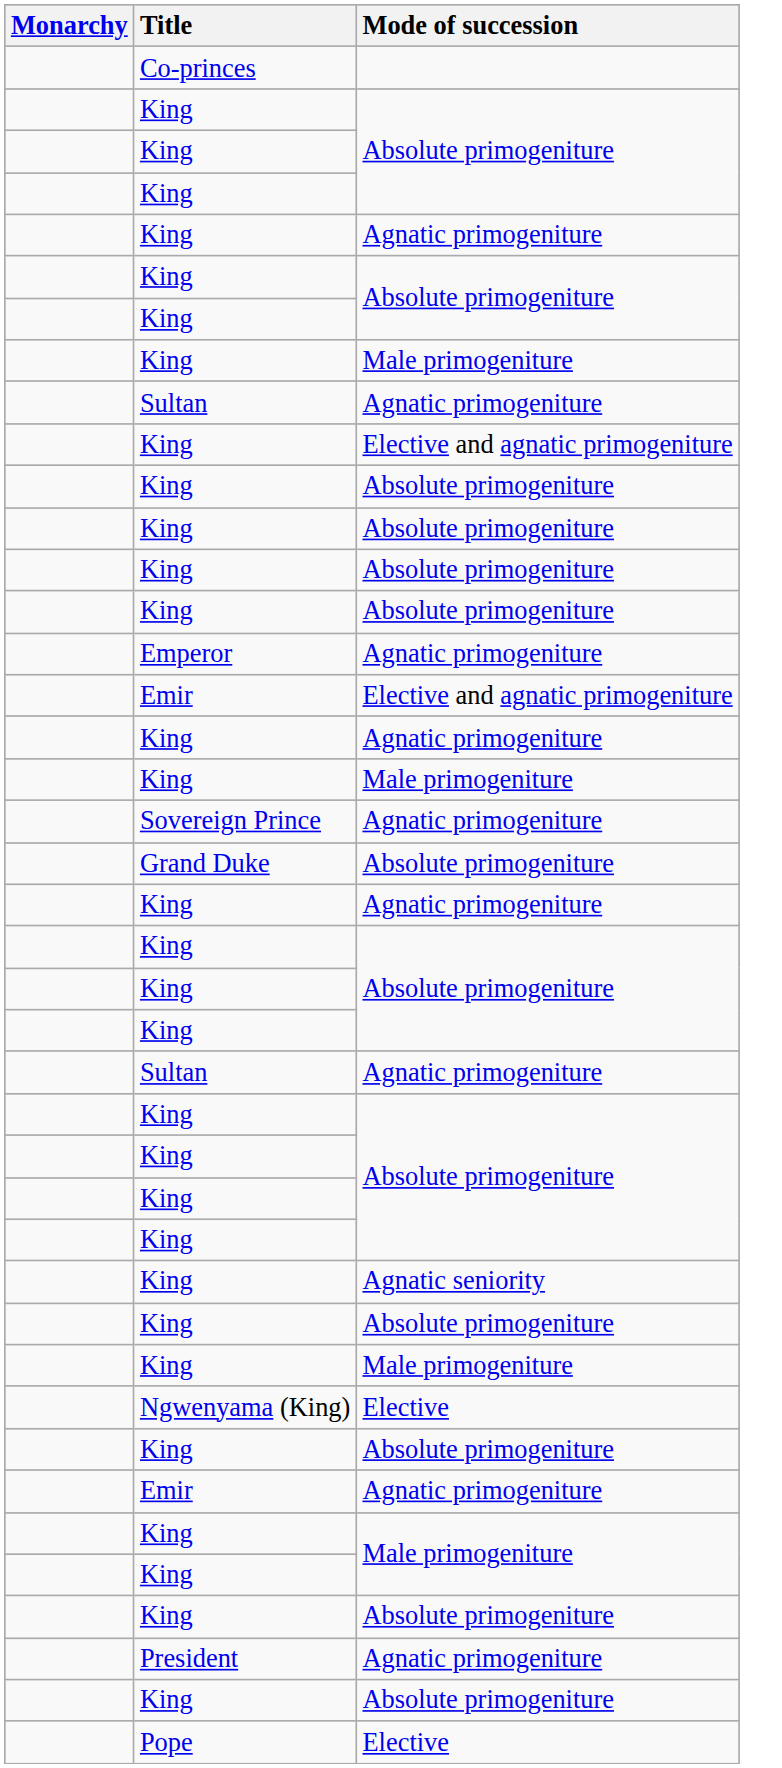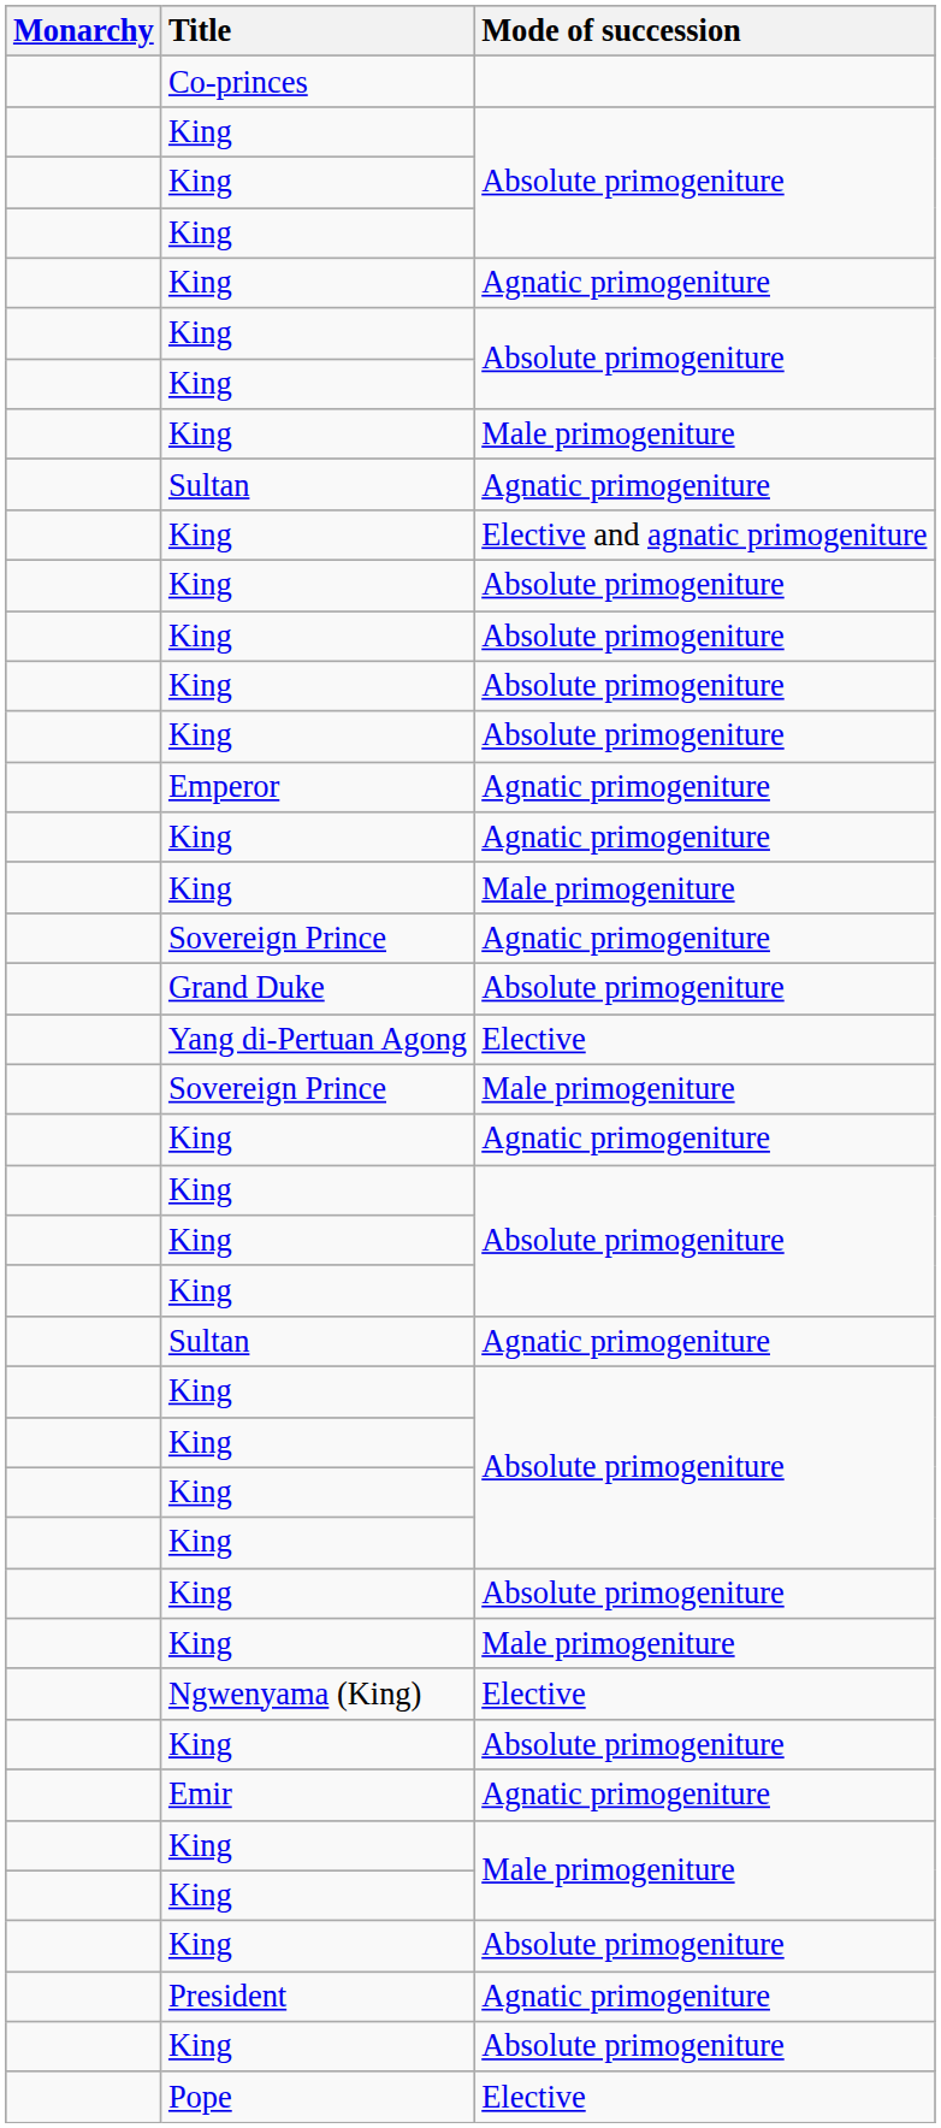- row: Emir | Elective and agnatic primogeniture
+ row: Yang di-Pertuan Agong | Elective
+ row: Sovereign Prince | Male primogeniture
- row: King | Agnatic seniority
